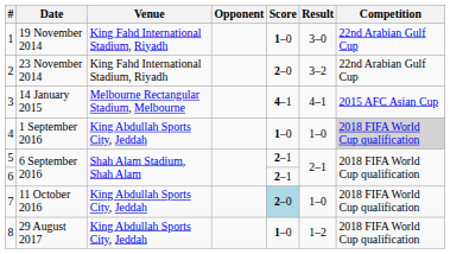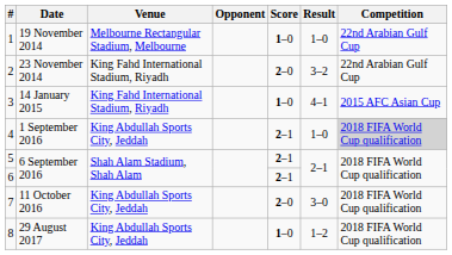1 | Venue: King Fahd International Stadium, Riyadh -> Melbourne Rectangular Stadium, Melbourne
1 | Result: 3–0 -> 1–0
3 | Venue: Melbourne Rectangular Stadium, Melbourne -> King Fahd International Stadium, Riyadh
3 | Score: 4–1 -> 1–0
4 | Score: 1–0 -> 2–1
7 | Score: lightblue background -> no background
7 | Result: 1–0 -> 3–0
